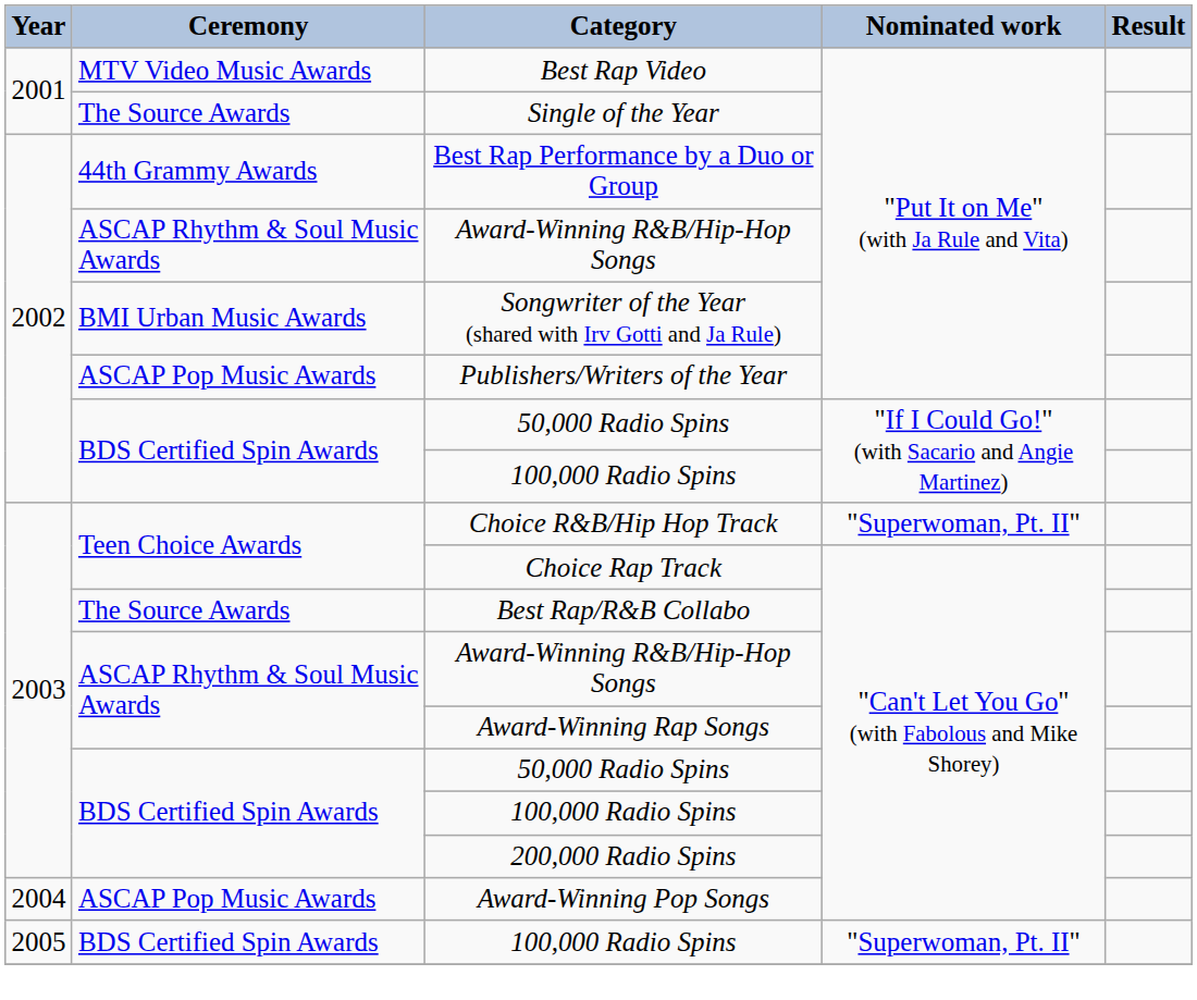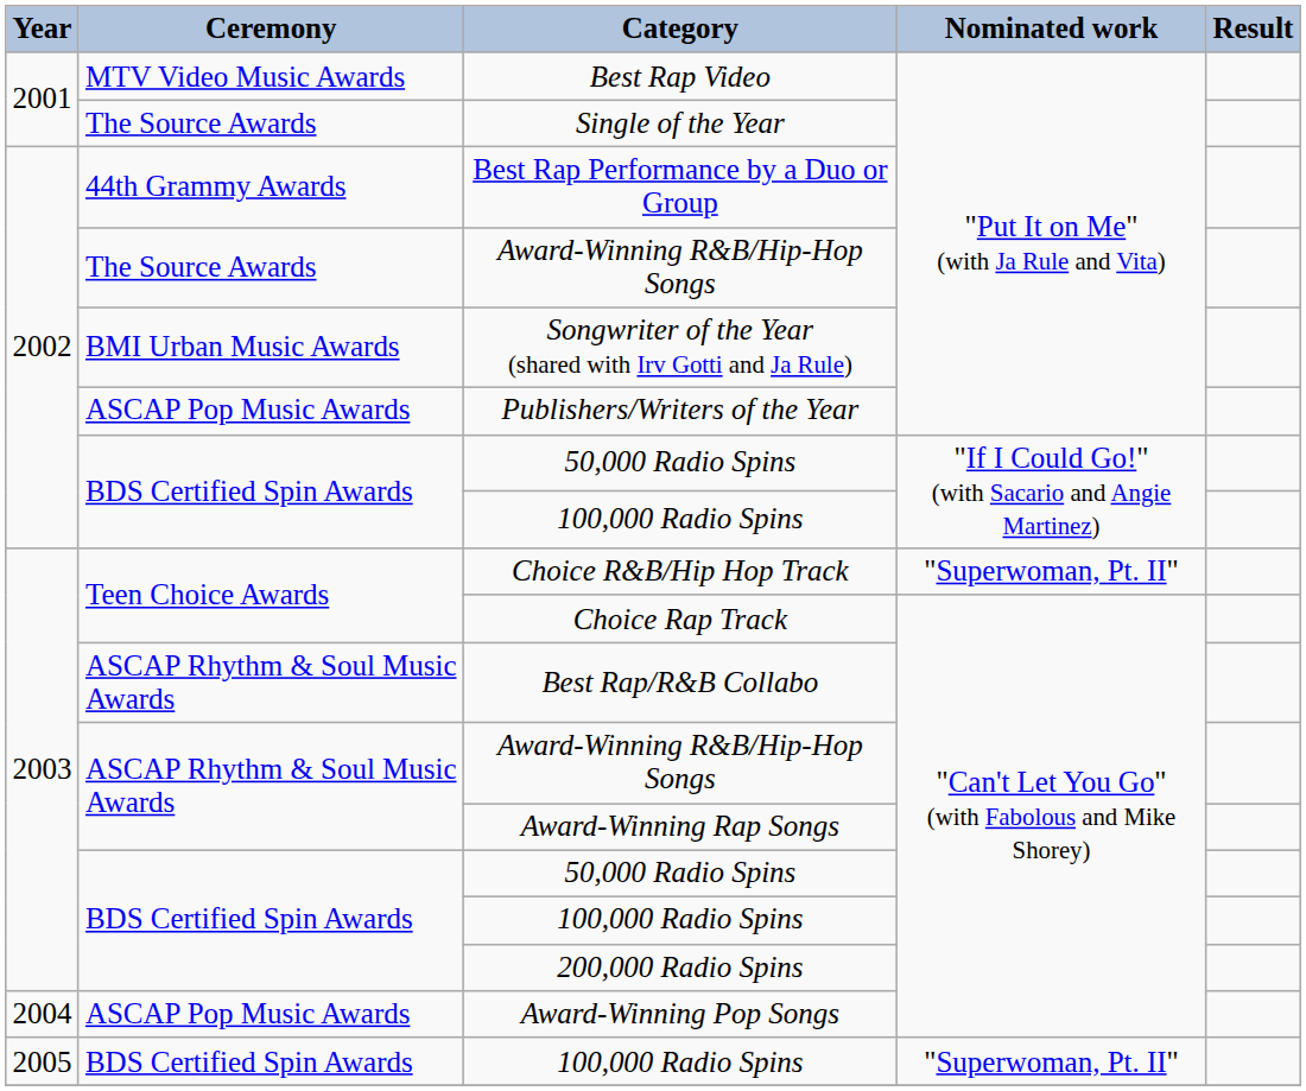2002 / Award-Winning R&B/Hip-Hop Songs | Ceremony: ASCAP Rhythm & Soul Music Awards -> The Source Awards
Best Rap/R&B Collabo | Ceremony: The Source Awards -> ASCAP Rhythm & Soul Music Awards
